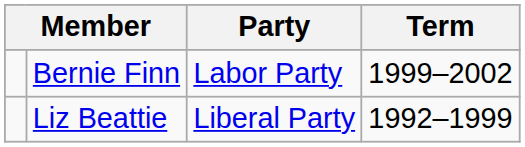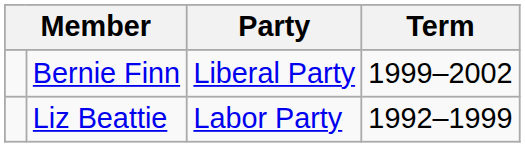Bernie Finn | Party: Labor Party -> Liberal Party
Liz Beattie | Party: Liberal Party -> Labor Party
